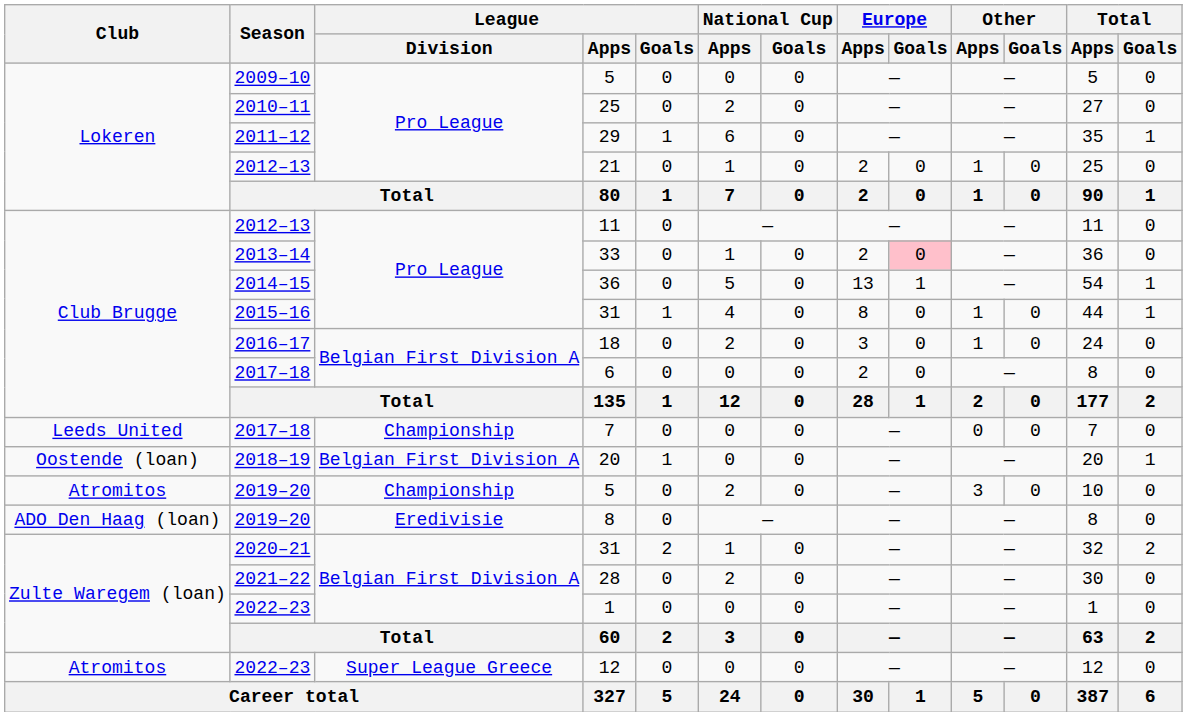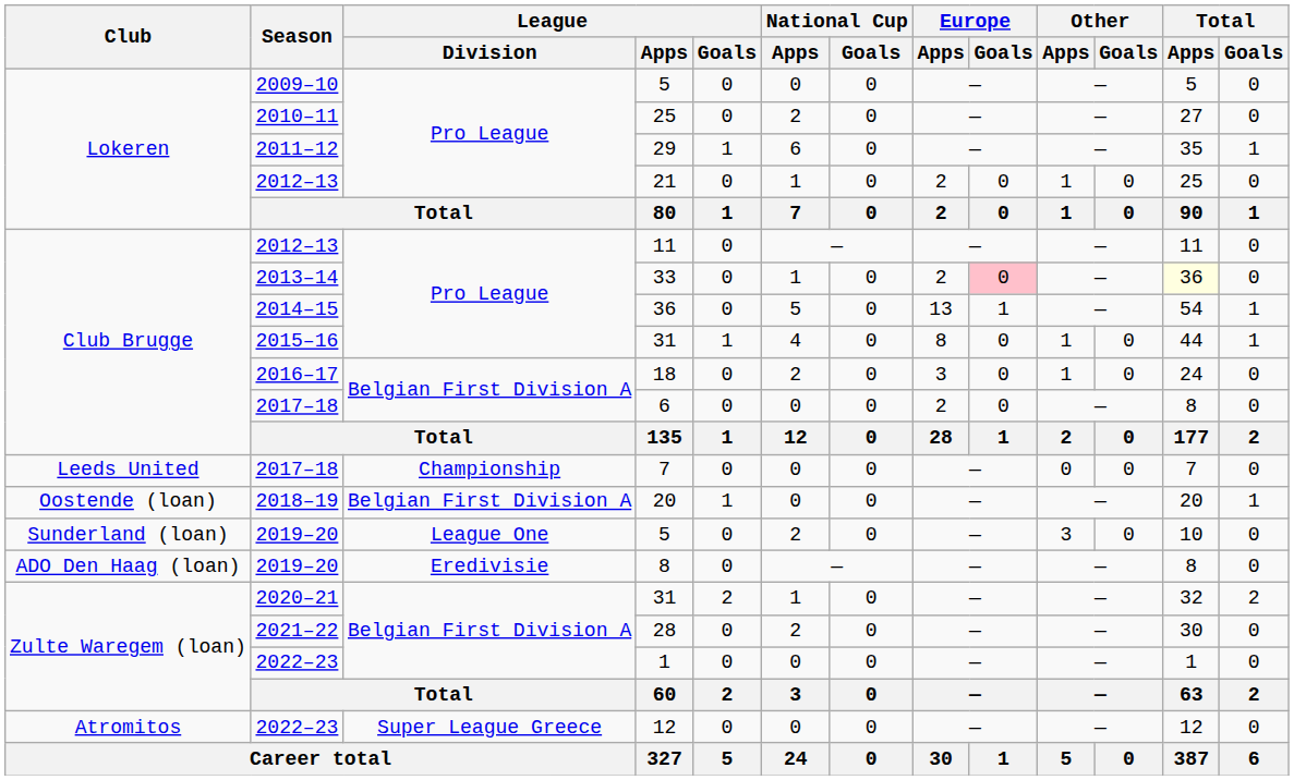33 | Total / Apps: no background -> lightyellow background
2019–20 / 5 | Club: Atromitos -> Sunderland (loan)
2019–20 / 5 | League / Division: Championship -> League One
